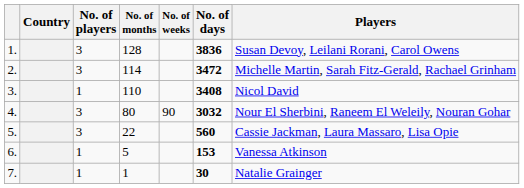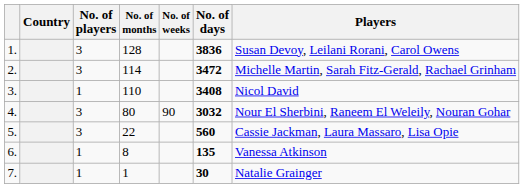6. | No. of months: 5 -> 8
6. | No. of days: 153 -> 135
